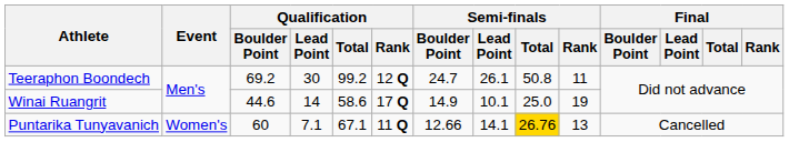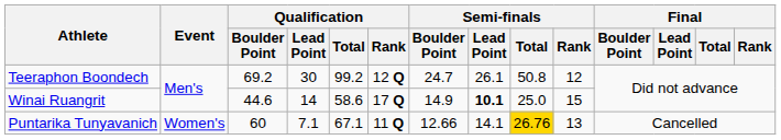Teeraphon Boondech | Semi-finals / Rank: 11 -> 12
Winai Ruangrit | Semi-finals / Lead Point: normal -> bold
Winai Ruangrit | Semi-finals / Rank: 19 -> 15
